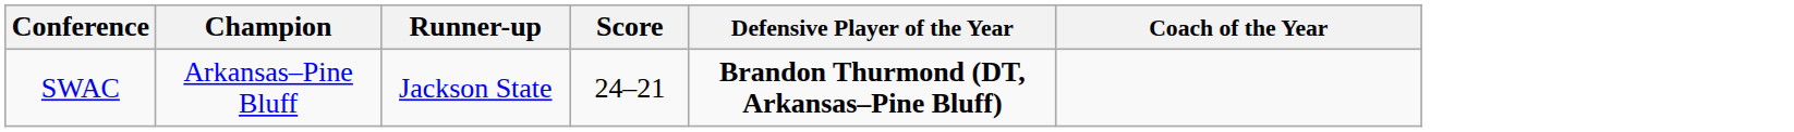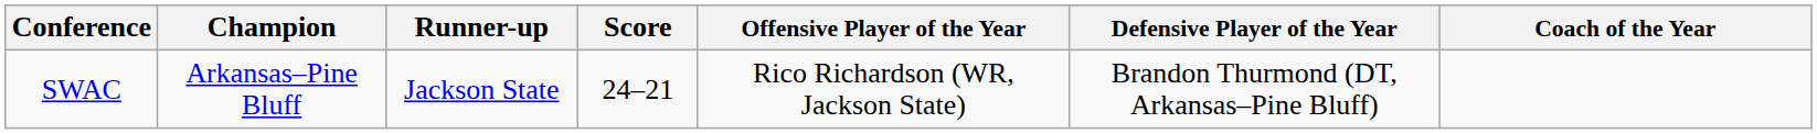+ column: Offensive Player of the Year | Rico Richardson (WR, Jackson State)
SWAC | Defensive Player of the Year: bold -> normal
